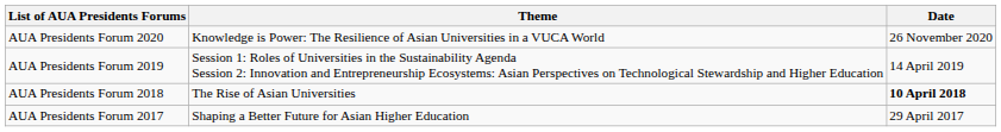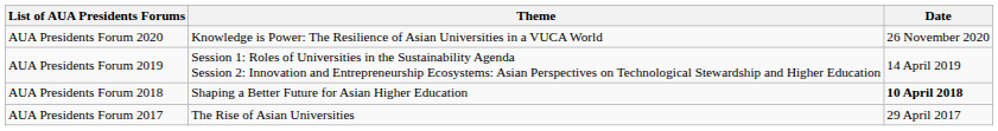AUA Presidents Forum 2018 | Theme: The Rise of Asian Universities -> Shaping a Better Future for Asian Higher Education
AUA Presidents Forum 2017 | Theme: Shaping a Better Future for Asian Higher Education -> The Rise of Asian Universities
